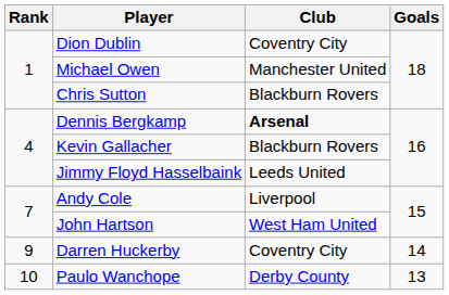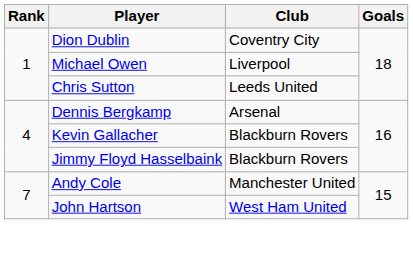Michael Owen | Club: Manchester United -> Liverpool
Chris Sutton | Club: Blackburn Rovers -> Leeds United
Dennis Bergkamp | Club: bold -> normal
Jimmy Floyd Hasselbaink | Club: Leeds United -> Blackburn Rovers
Andy Cole | Club: Liverpool -> Manchester United
- row: 9 | Darren Huckerby | Coventry City | 14
- row: 10 | Paulo Wanchope | Derby County | 13
